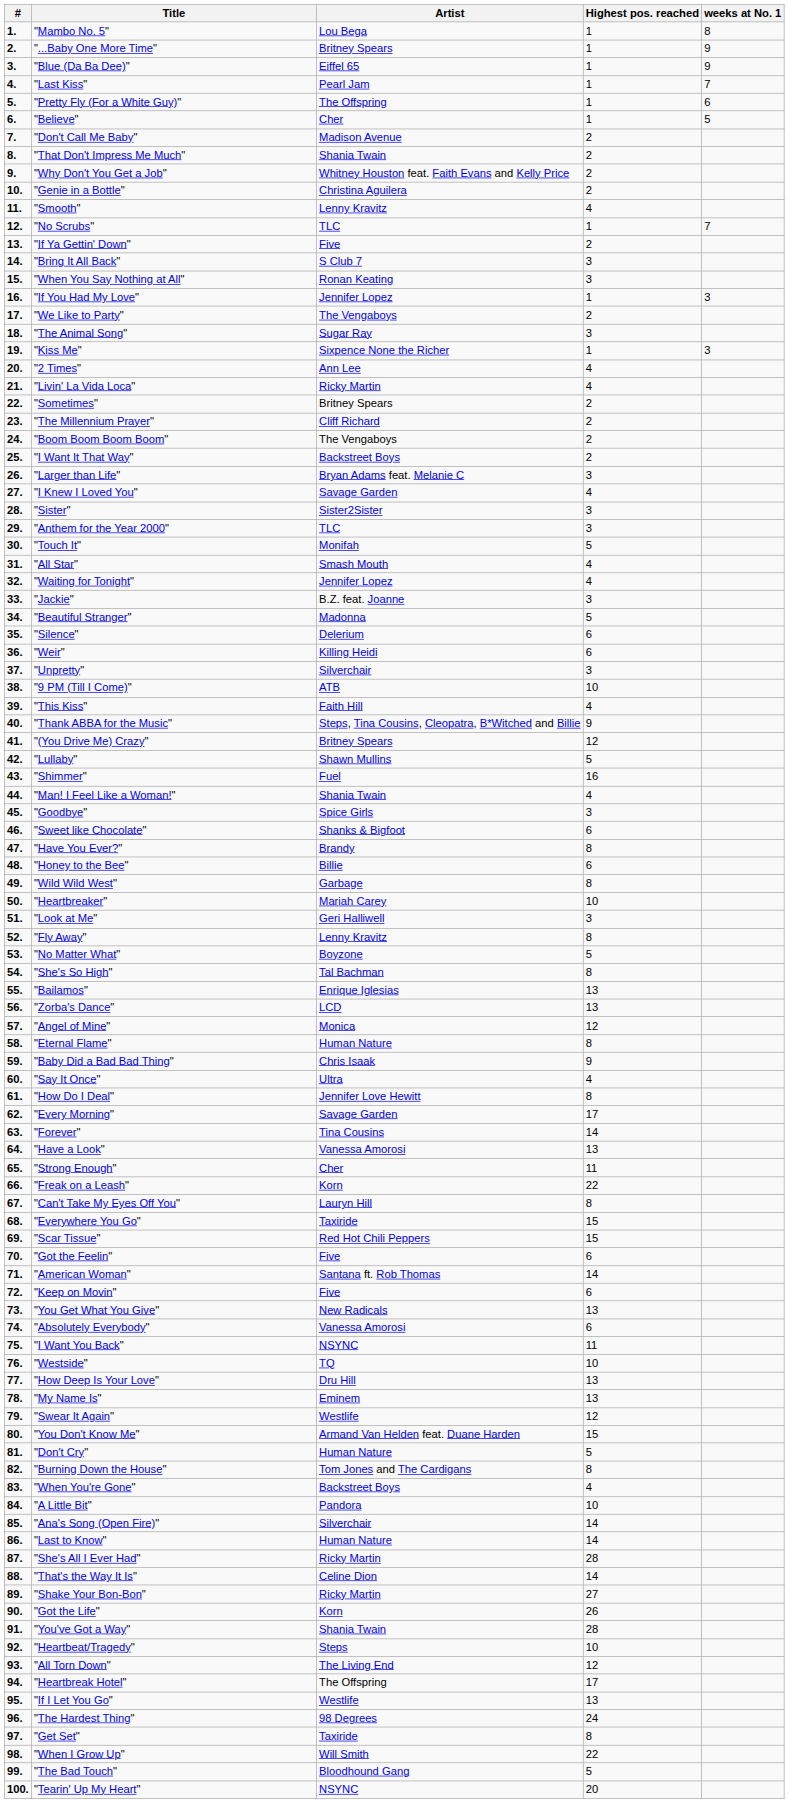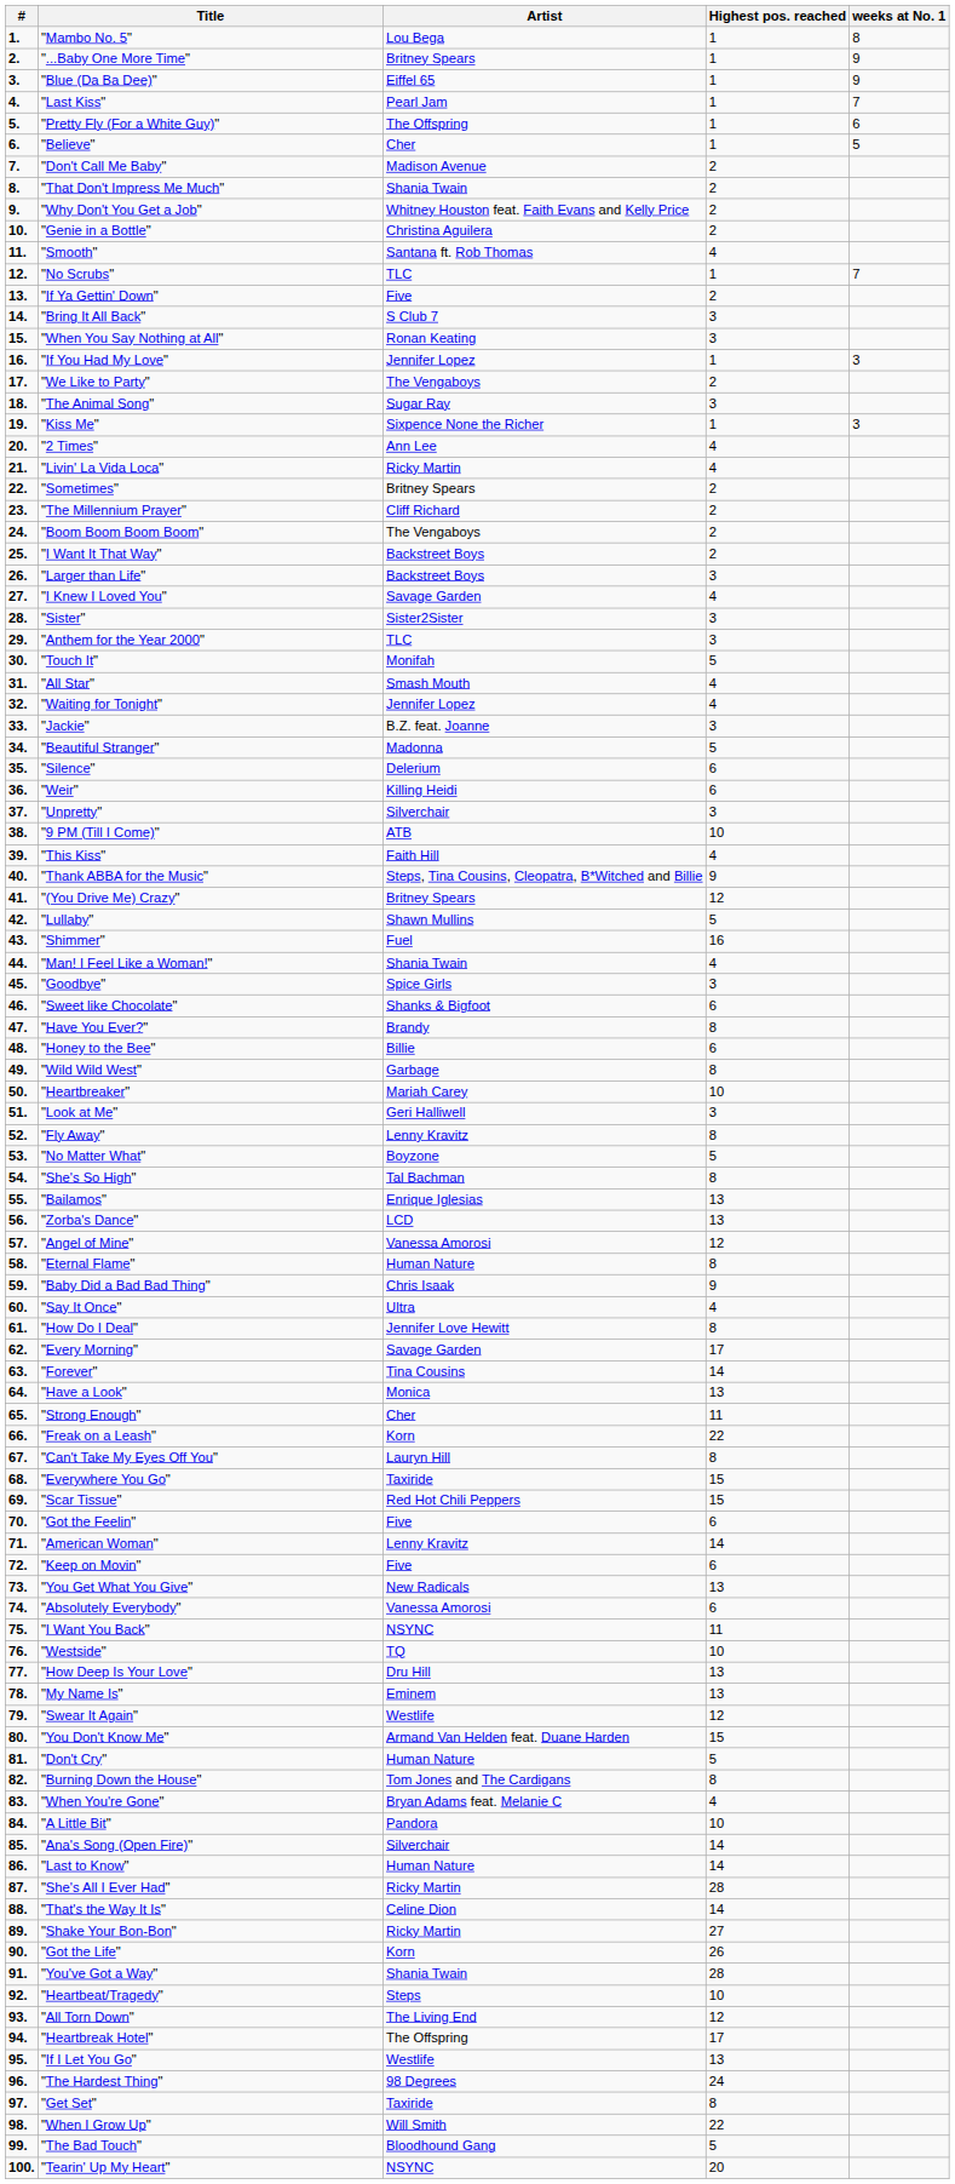"Smooth" | Artist: Lenny Kravitz -> Santana ft. Rob Thomas
"Larger than Life" | Artist: Bryan Adams feat. Melanie C -> Backstreet Boys
"Angel of Mine" | Artist: Monica -> Vanessa Amorosi
"Have a Look" | Artist: Vanessa Amorosi -> Monica
"American Woman" | Artist: Santana ft. Rob Thomas -> Lenny Kravitz
"When You're Gone" | Artist: Backstreet Boys -> Bryan Adams feat. Melanie C
